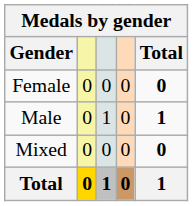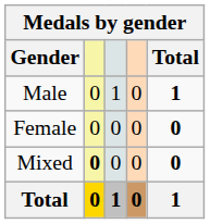rows swapped: Female <-> Male
Mixed | column 2: normal -> bold
